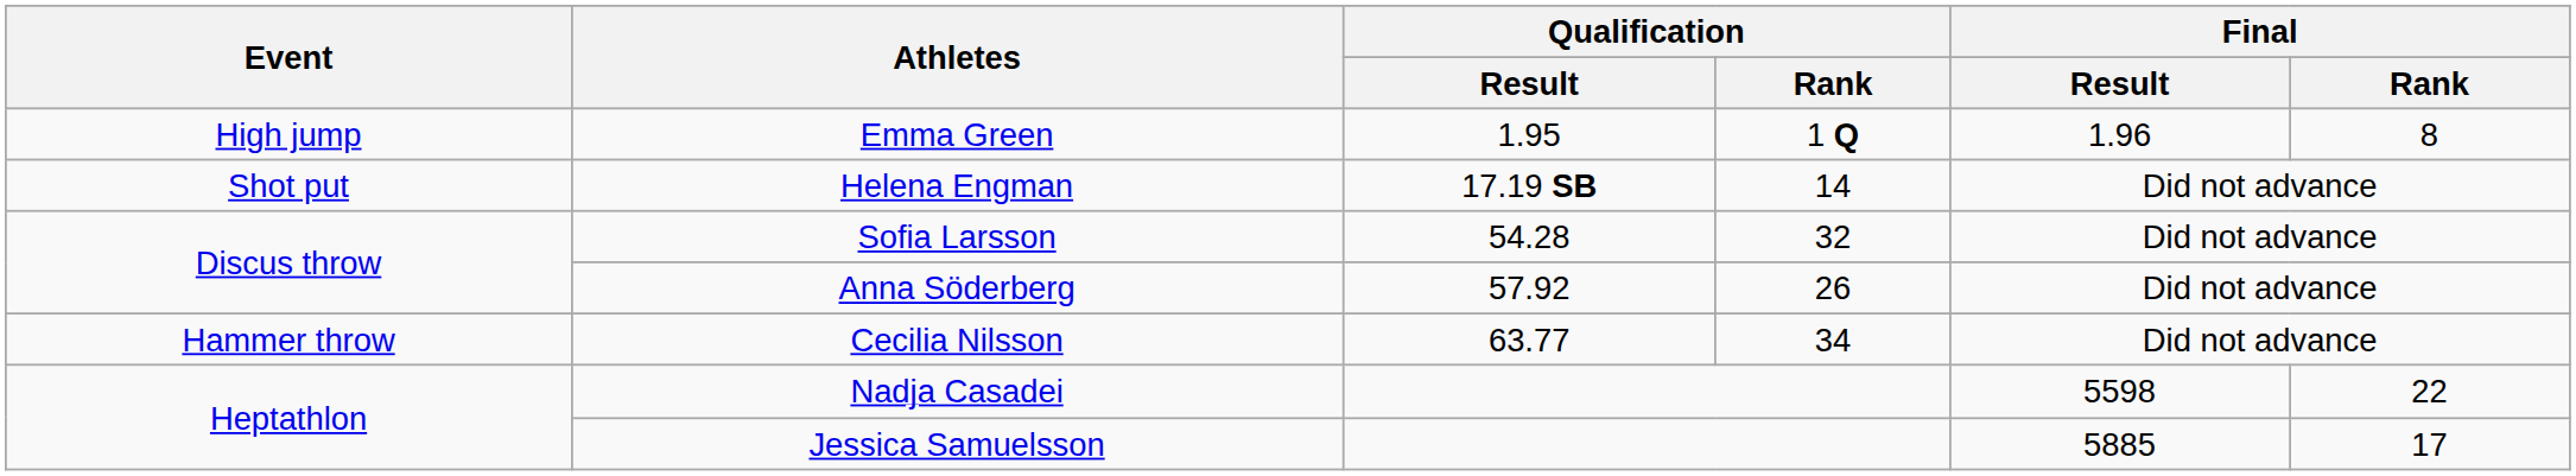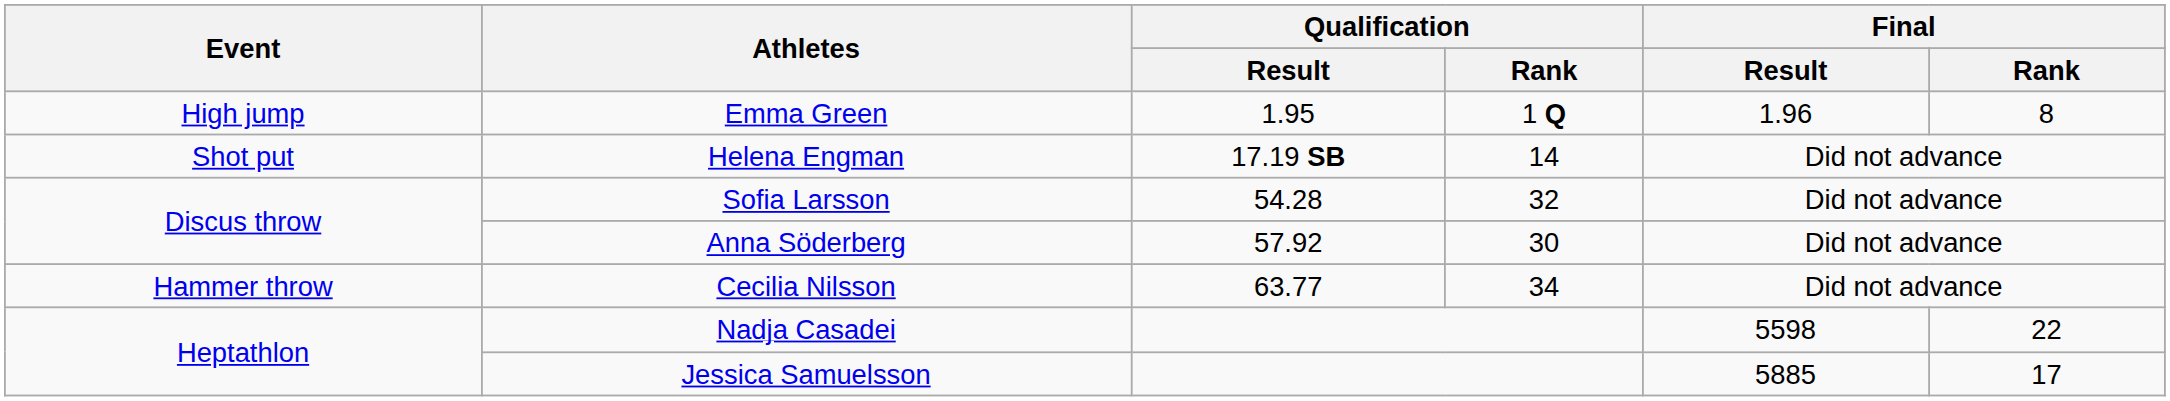Anna Söderberg | Qualification / Rank: 26 -> 30
